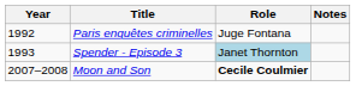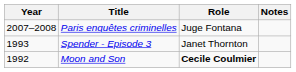Paris enquêtes criminelles | Year: 1992 -> 2007–2008
Spender - Episode 3 | Role: lightblue background -> no background
Moon and Son | Year: 2007–2008 -> 1992
